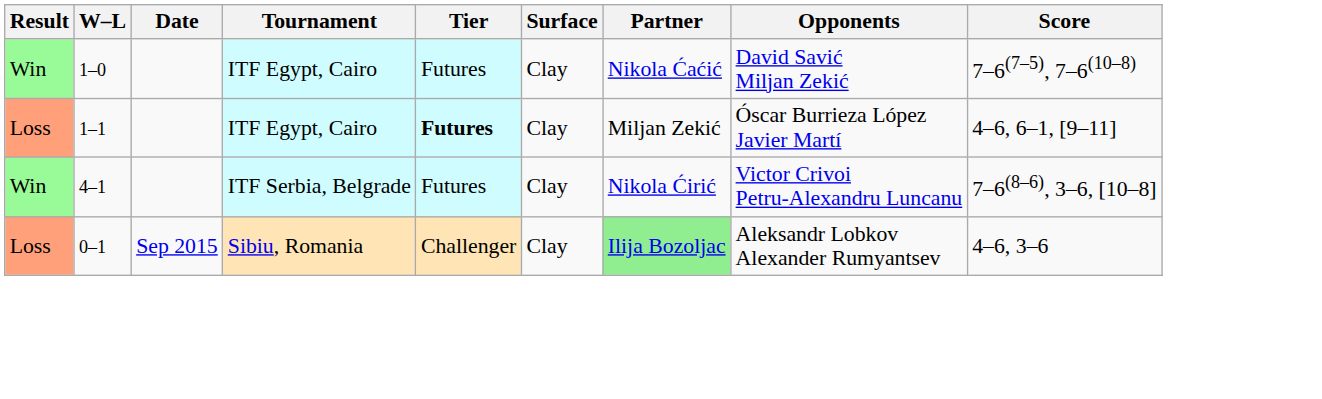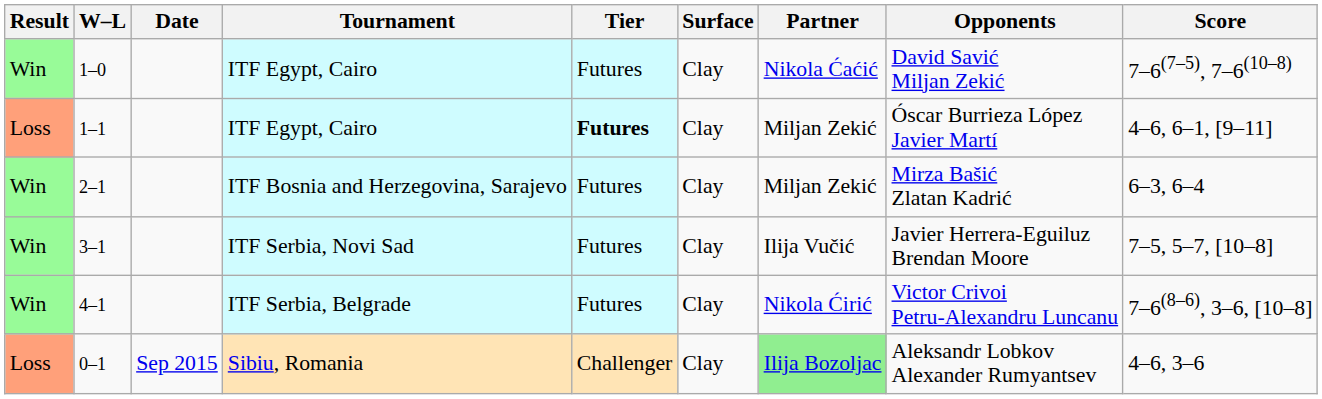+ row: Win | 2–1 | ITF Bosnia and Herzegovina, Sarajevo | Futures | Clay | Miljan Zekić | Mirza Bašić Zlatan Kadrić | 6–3, 6–4
+ row: Win | 3–1 | ITF Serbia, Novi Sad | Futures | Clay | Ilija Vučić | Javier Herrera-Eguiluz Brendan Moore | 7–5, 5–7, [10–8]
